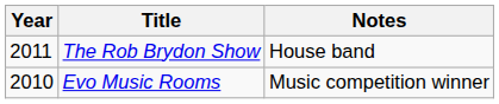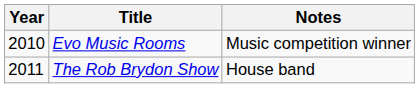rows swapped: Evo Music Rooms <-> The Rob Brydon Show
